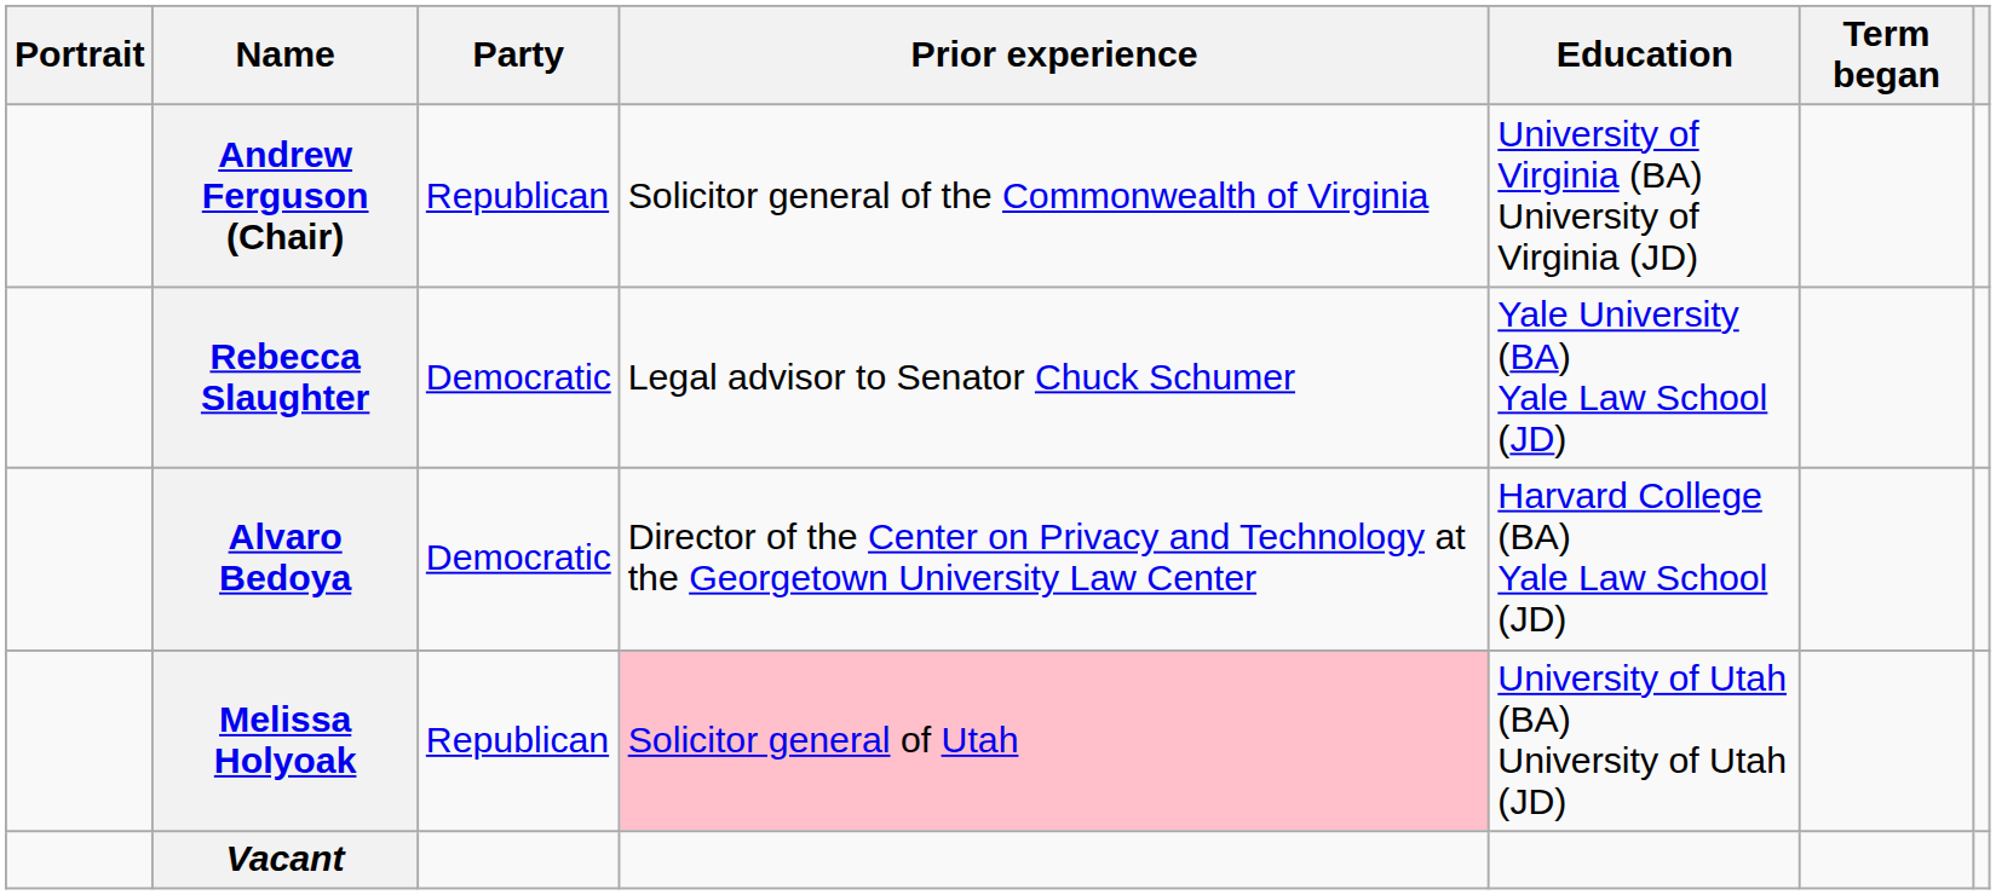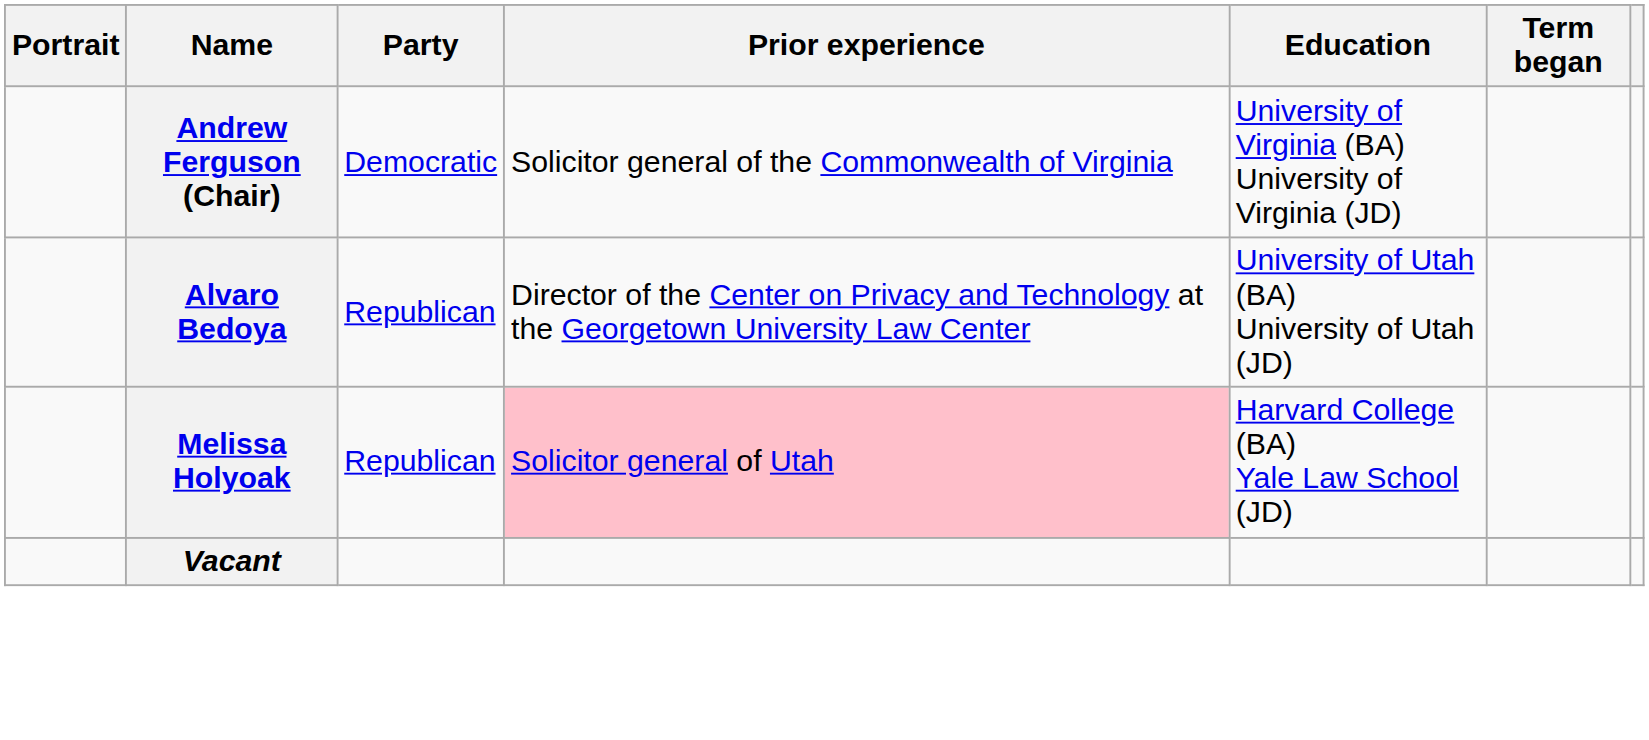Andrew Ferguson (Chair) | Party: Republican -> Democratic
- row: Rebecca Slaughter | Democratic | Legal advisor to Senator Chuck Schumer | Yale University (BA) Yale Law School (JD)
Alvaro Bedoya | Party: Democratic -> Republican
Alvaro Bedoya | Education: Harvard College (BA) Yale Law School (JD) -> University of Utah (BA) University of Utah (JD)
Melissa Holyoak | Education: University of Utah (BA) University of Utah (JD) -> Harvard College (BA) Yale Law School (JD)
